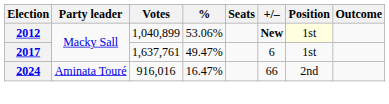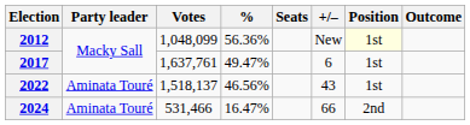2012 | Votes: 1,040,899 -> 1,048,099
2012 | %: 53.06% -> 56.36%
2012 | +/–: bold -> normal
+ row: 2022 | Aminata Touré | 1,518,137 | 46.56% | 43 | 1st
2024 | Votes: 916,016 -> 531,466
